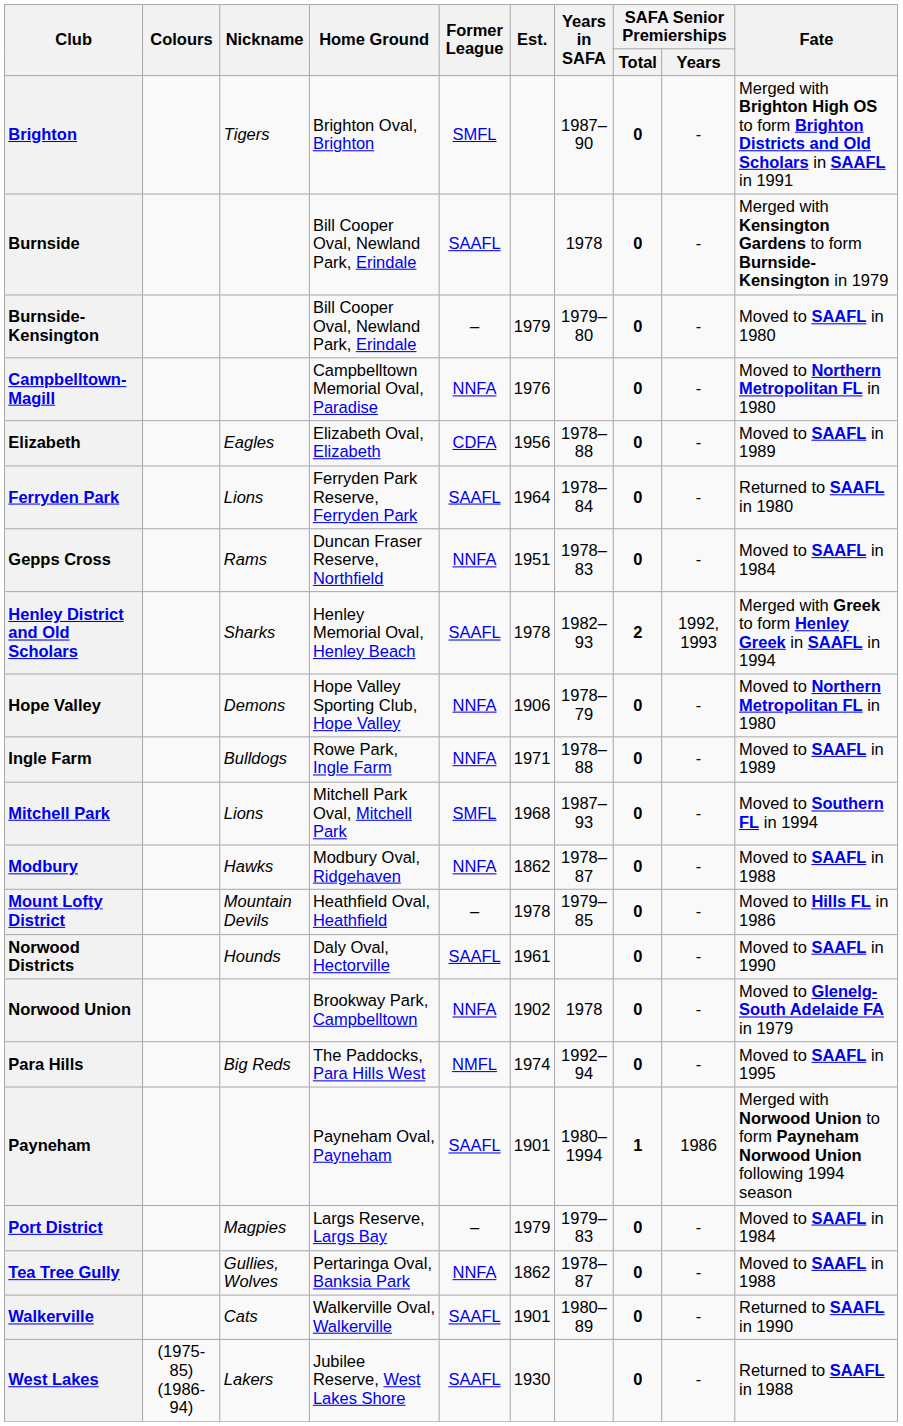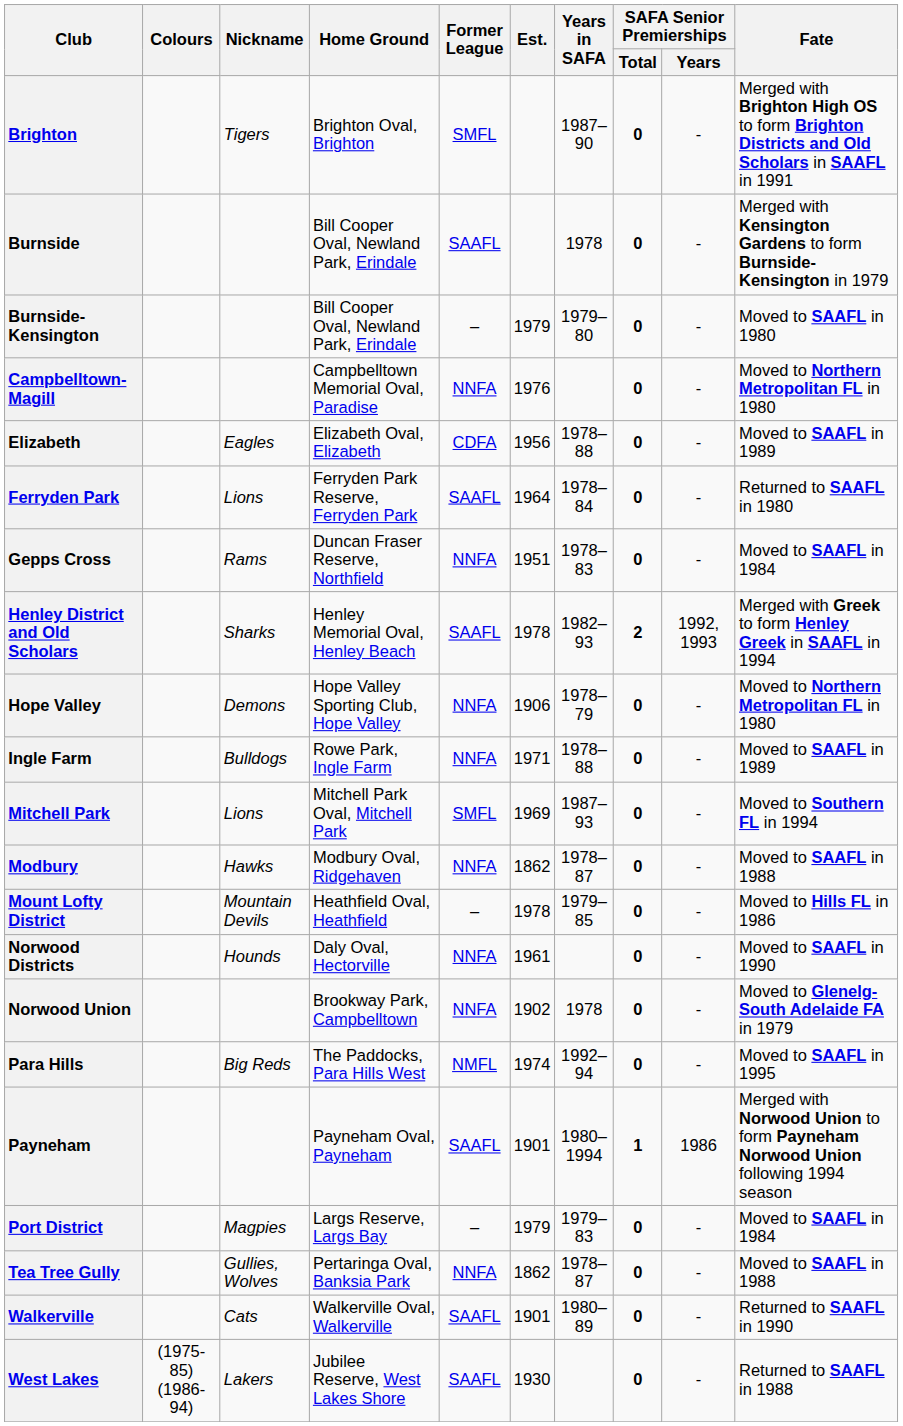Mitchell Park | Est.: 1968 -> 1969
Norwood Districts | Former League: SAAFL -> NNFA
